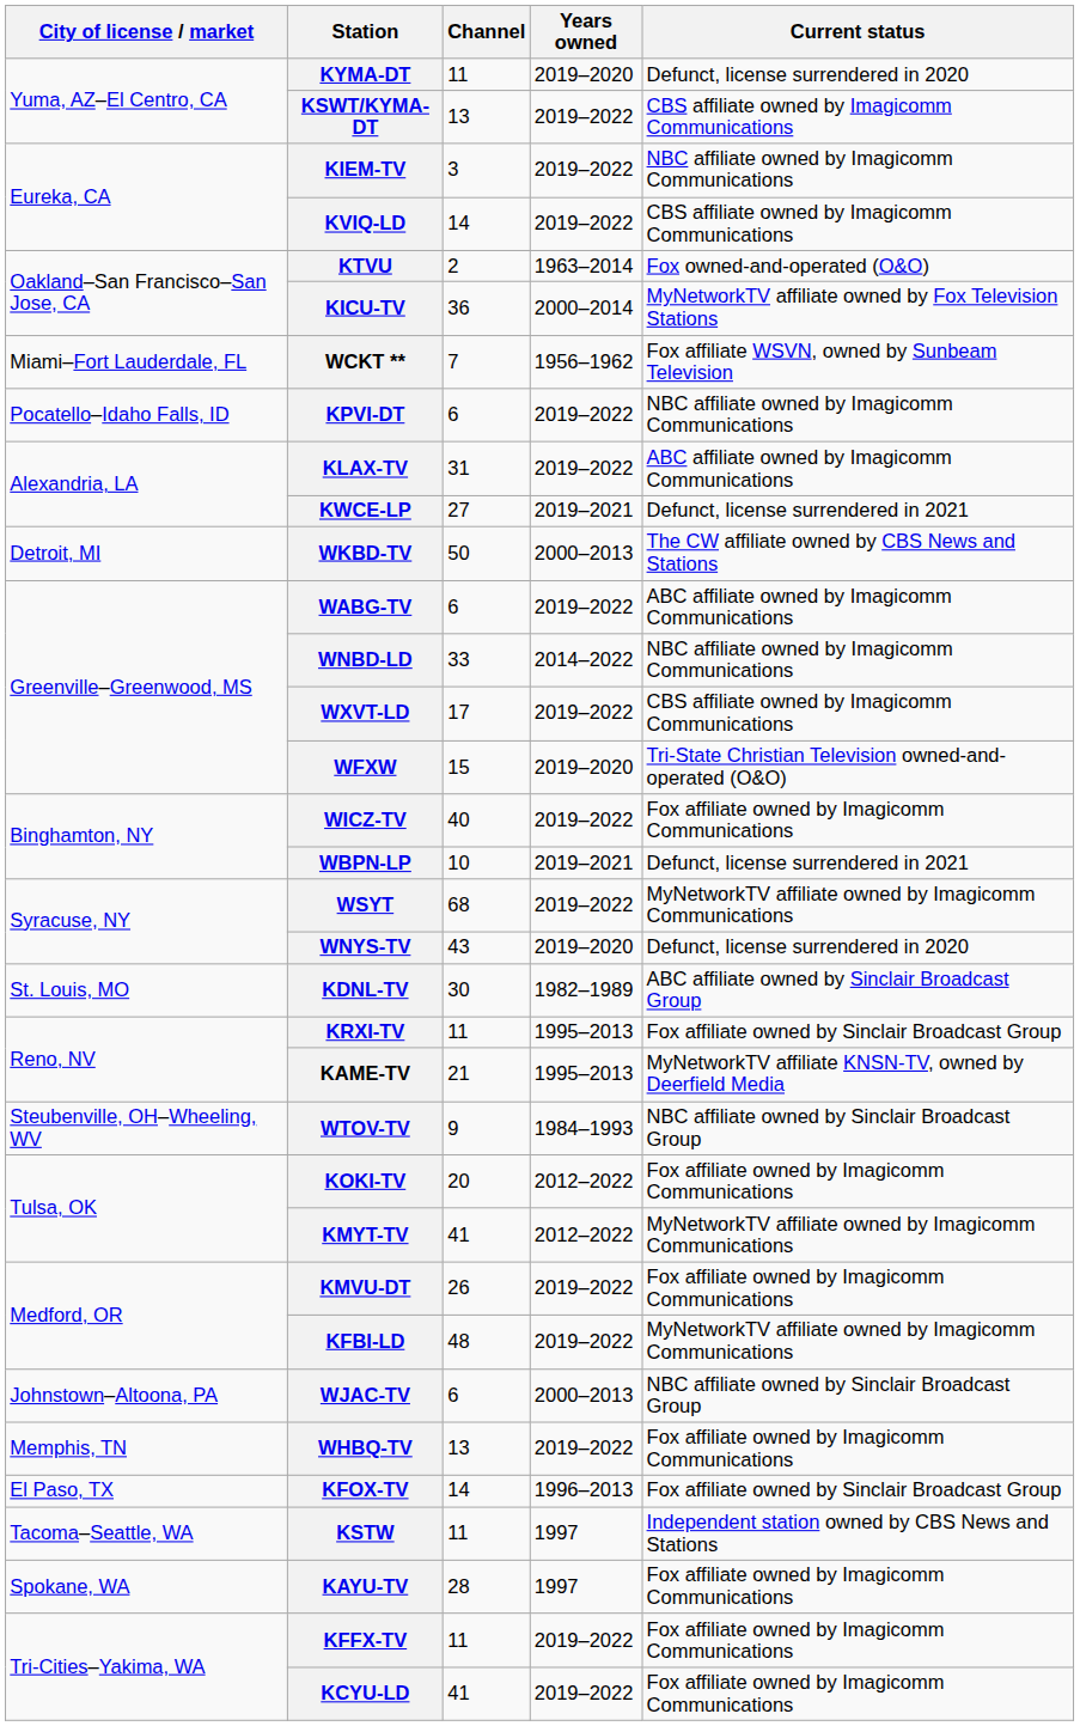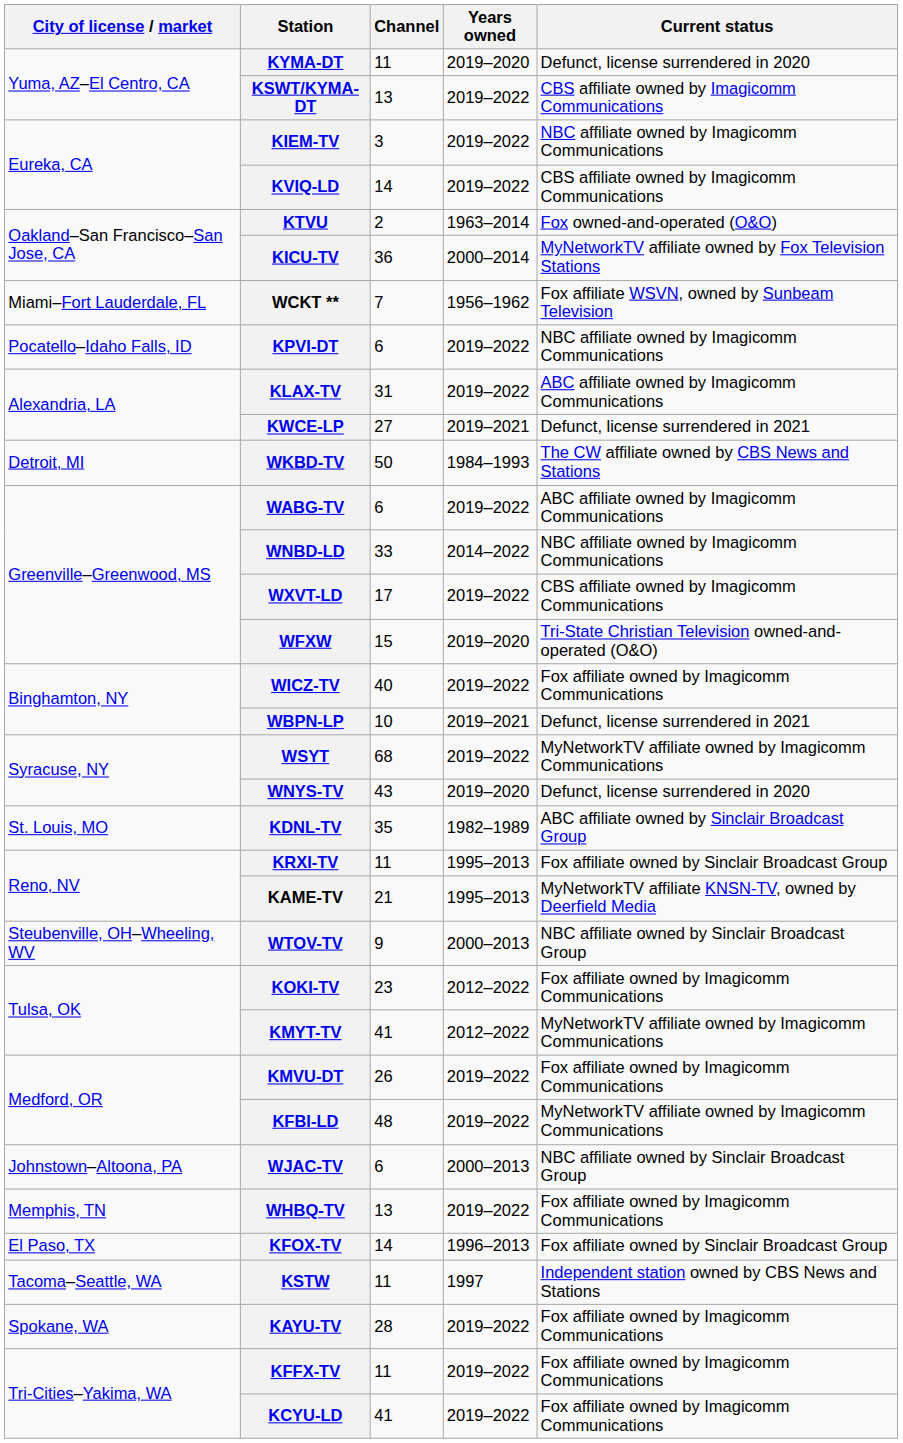WKBD-TV | Years owned: 2000–2013 -> 1984–1993
KDNL-TV | Channel: 30 -> 35
WTOV-TV | Years owned: 1984–1993 -> 2000–2013
KOKI-TV | Channel: 20 -> 23
KAYU-TV | Years owned: 1997 -> 2019–2022
